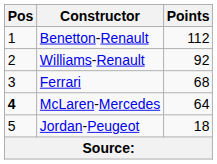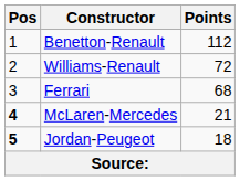Williams-Renault | Points: 92 -> 72
McLaren-Mercedes | Points: 64 -> 21
Jordan-Peugeot | Pos: normal -> bold
